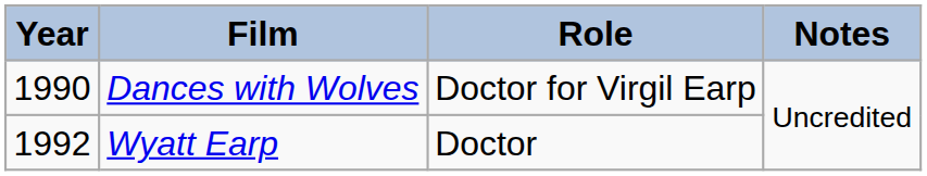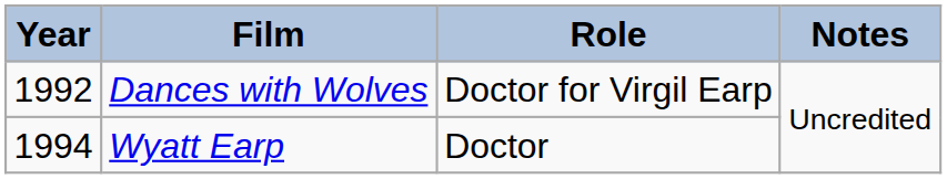Dances with Wolves | Year: 1990 -> 1992
Wyatt Earp | Year: 1992 -> 1994
